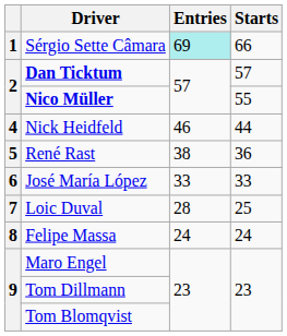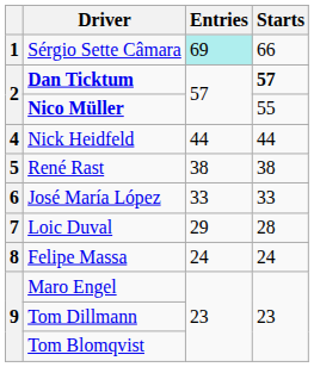Dan Ticktum | Starts: normal -> bold
Nick Heidfeld | Entries: 46 -> 44
René Rast | Starts: 36 -> 38
Loic Duval | Entries: 28 -> 29
Loic Duval | Starts: 25 -> 28
